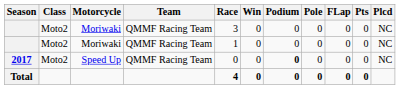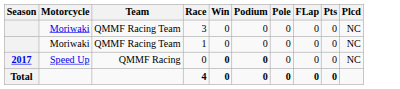- column: Class | Moto2 | Moto2 | Moto2
2017 | Team: QMMF Racing Team -> QMMF Racing
2017 | Win: normal -> bold
